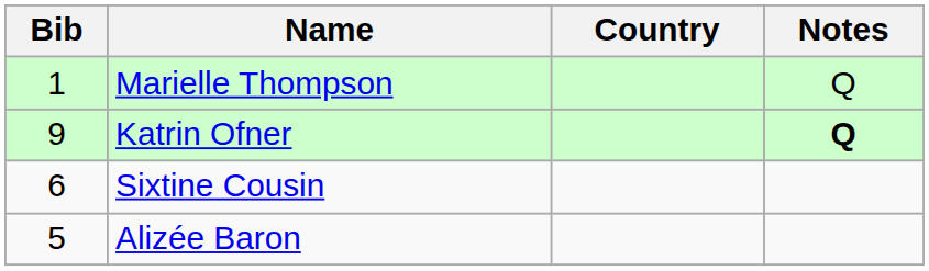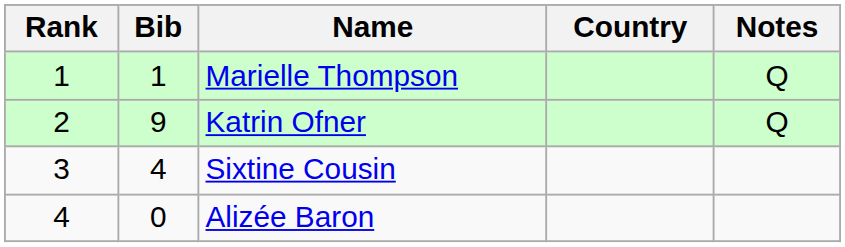+ column: Rank | 1 | 2 | 3 | 4
Katrin Ofner | Notes: bold -> normal
Sixtine Cousin | Bib: 6 -> 4
Alizée Baron | Bib: 5 -> 0
